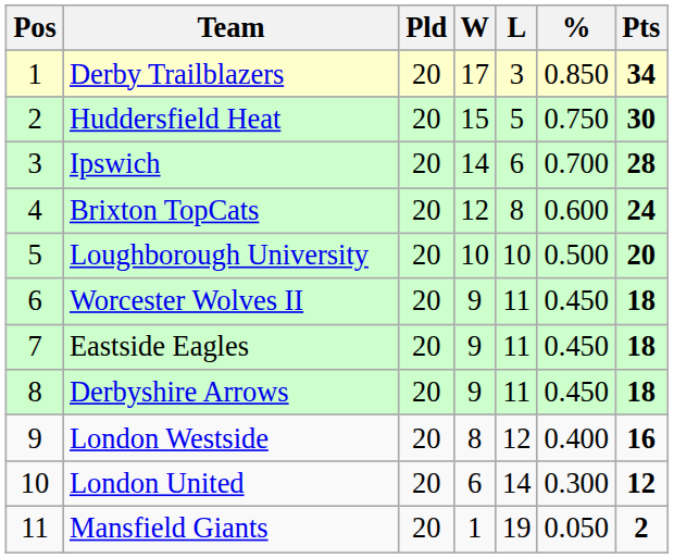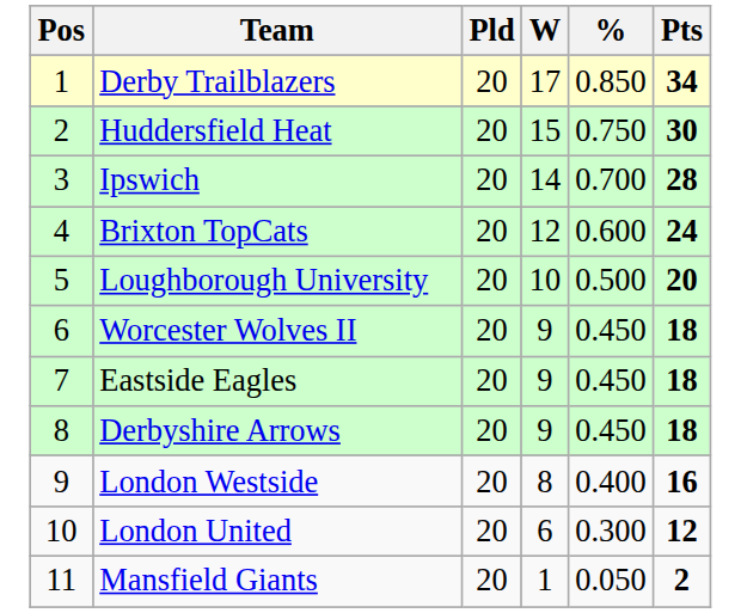- column: L | 3 | 5 | 6 | 8 | 10 | 11 | 11 | 11 | 12 | 14 | 19
